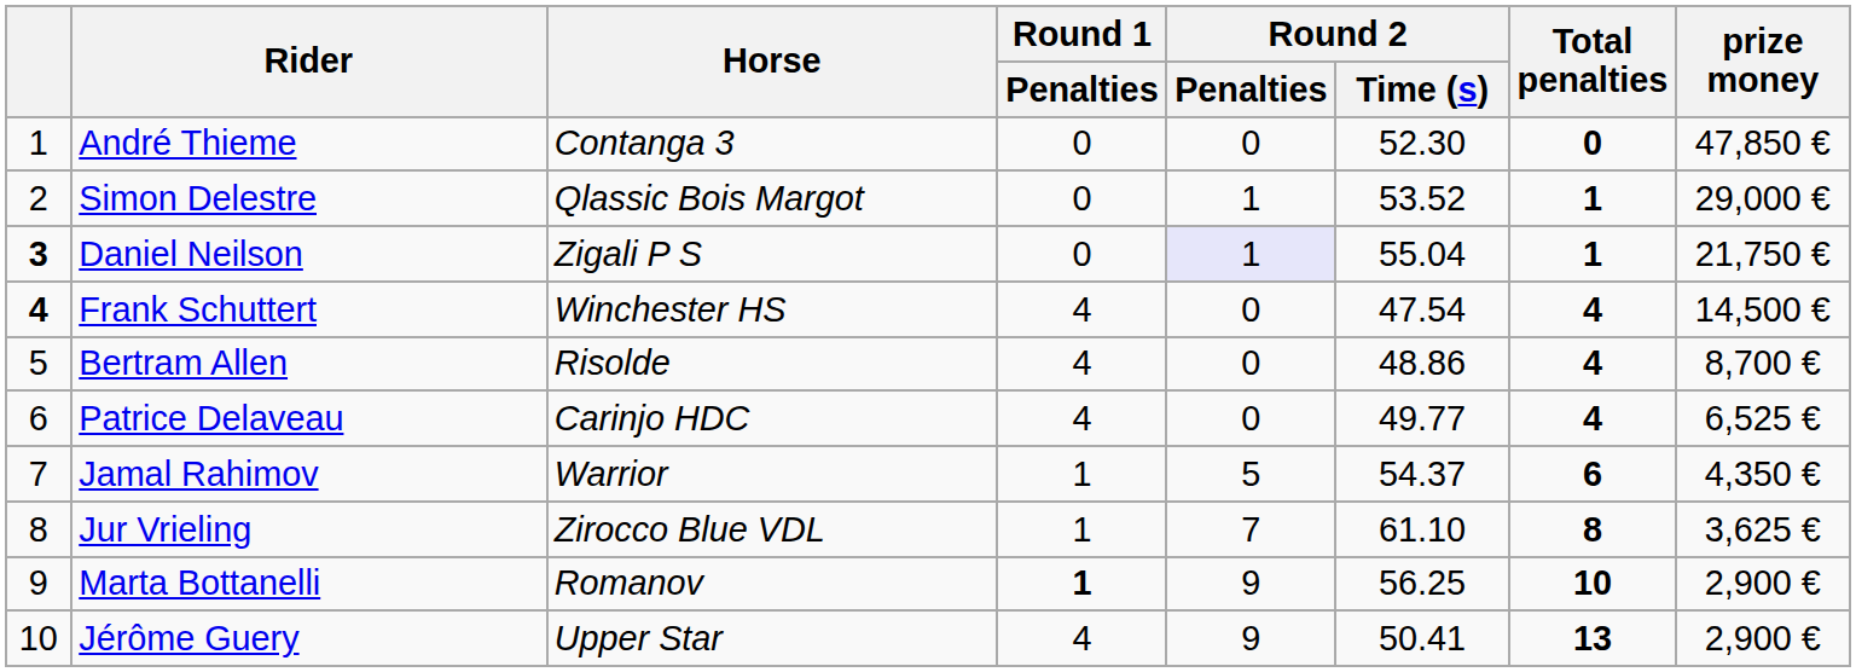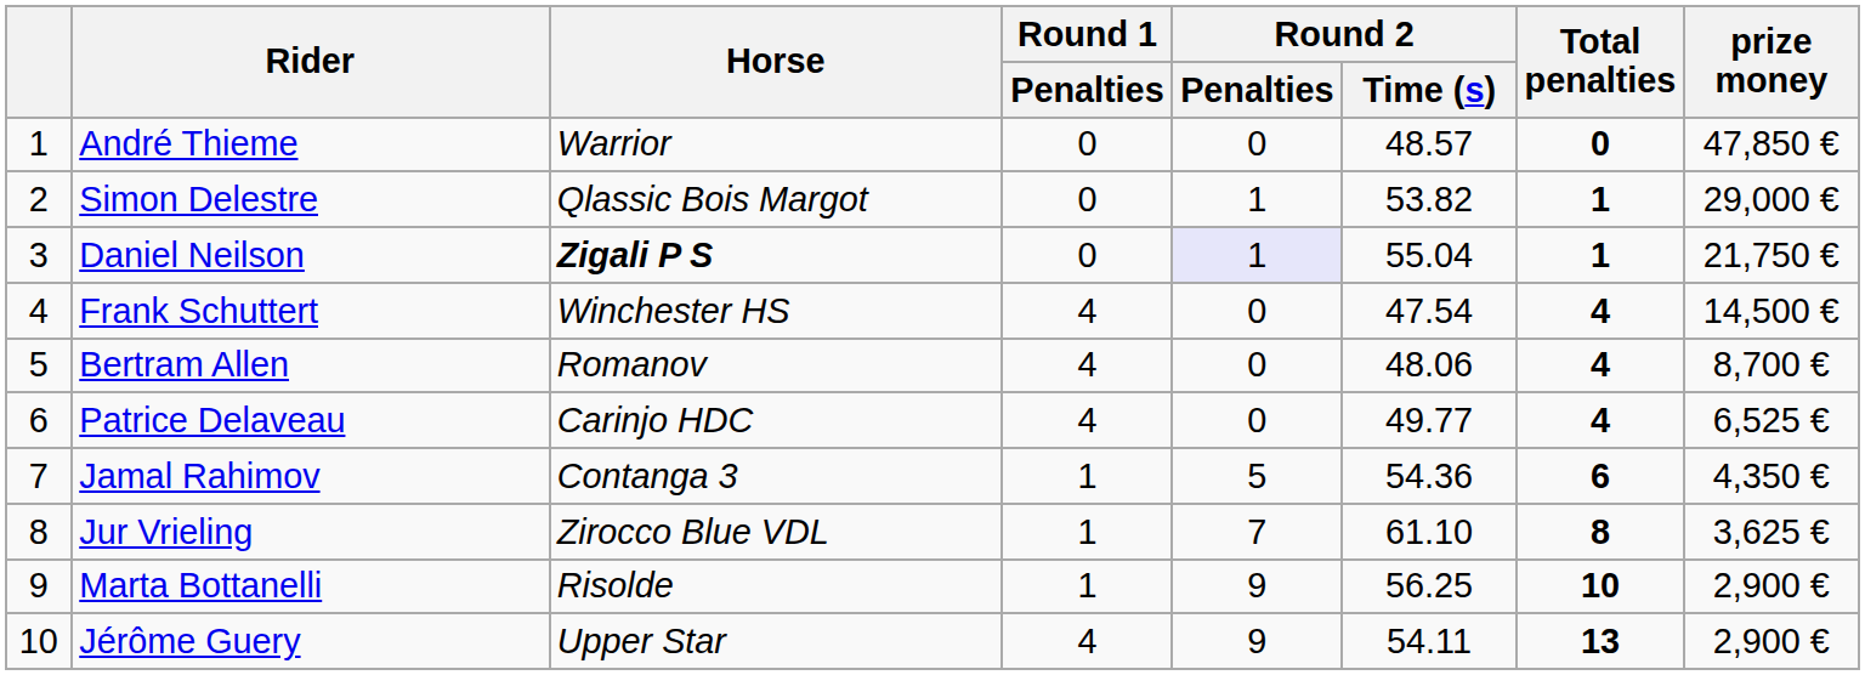André Thieme | Horse: Contanga 3 -> Warrior
André Thieme | Round 2 / Time (s): 52.30 -> 48.57
Simon Delestre | Round 2 / Time (s): 53.52 -> 53.82
Daniel Neilson | column 1: bold -> normal
Daniel Neilson | Horse: normal -> bold
Frank Schuttert | column 1: bold -> normal
Bertram Allen | Horse: Risolde -> Romanov
Bertram Allen | Round 2 / Time (s): 48.86 -> 48.06
Jamal Rahimov | Horse: Warrior -> Contanga 3
Jamal Rahimov | Round 2 / Time (s): 54.37 -> 54.36
Marta Bottanelli | Horse: Romanov -> Risolde
Marta Bottanelli | Round 1 / Penalties: bold -> normal
Jérôme Guery | Round 2 / Time (s): 50.41 -> 54.11
